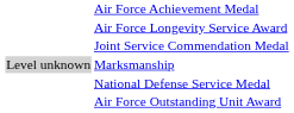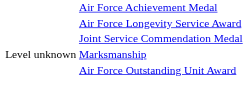Marksmanship | column 1: lightgrey background -> no background
- row: National Defense Service Medal
